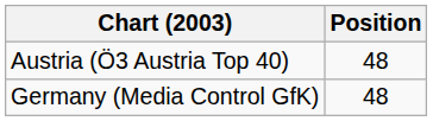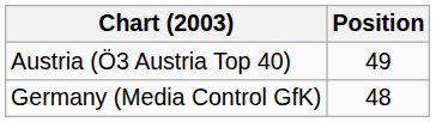Austria (Ö3 Austria Top 40) | Position: 48 -> 49
